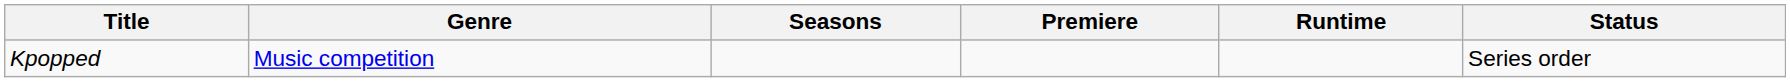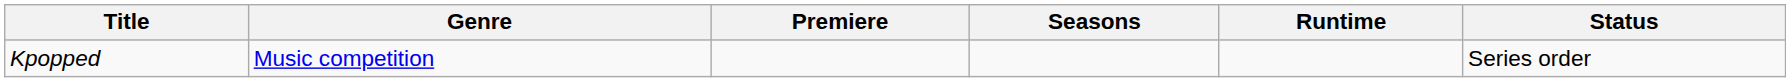columns swapped: Premiere <-> Seasons
